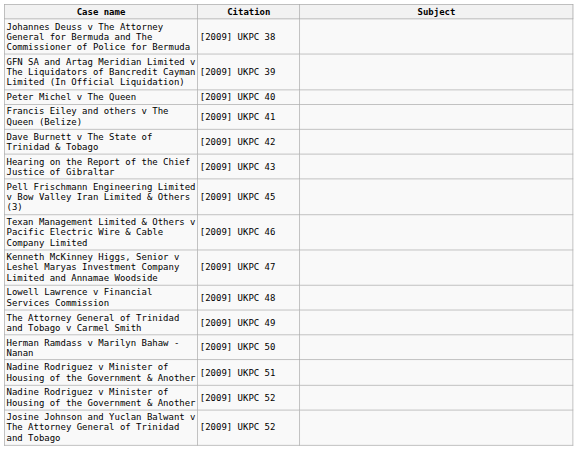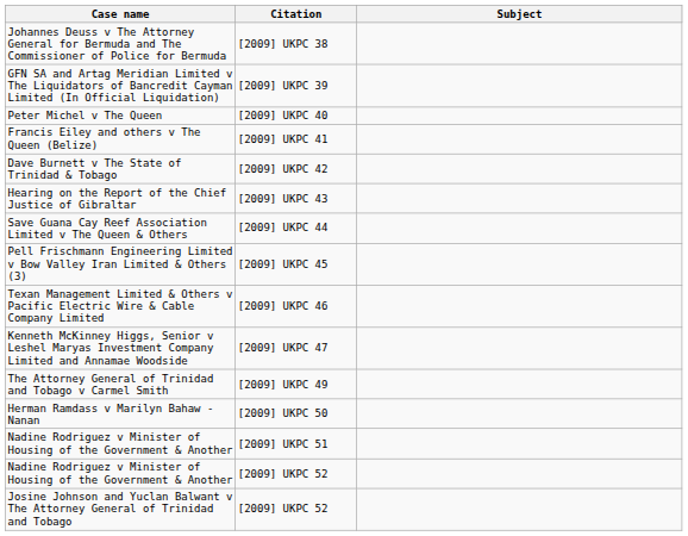+ row: Save Guana Cay Reef Association Limited v The Queen & Others | [2009] UKPC 44
- row: Lowell Lawrence v Financial Services Commission | [2009] UKPC 48
